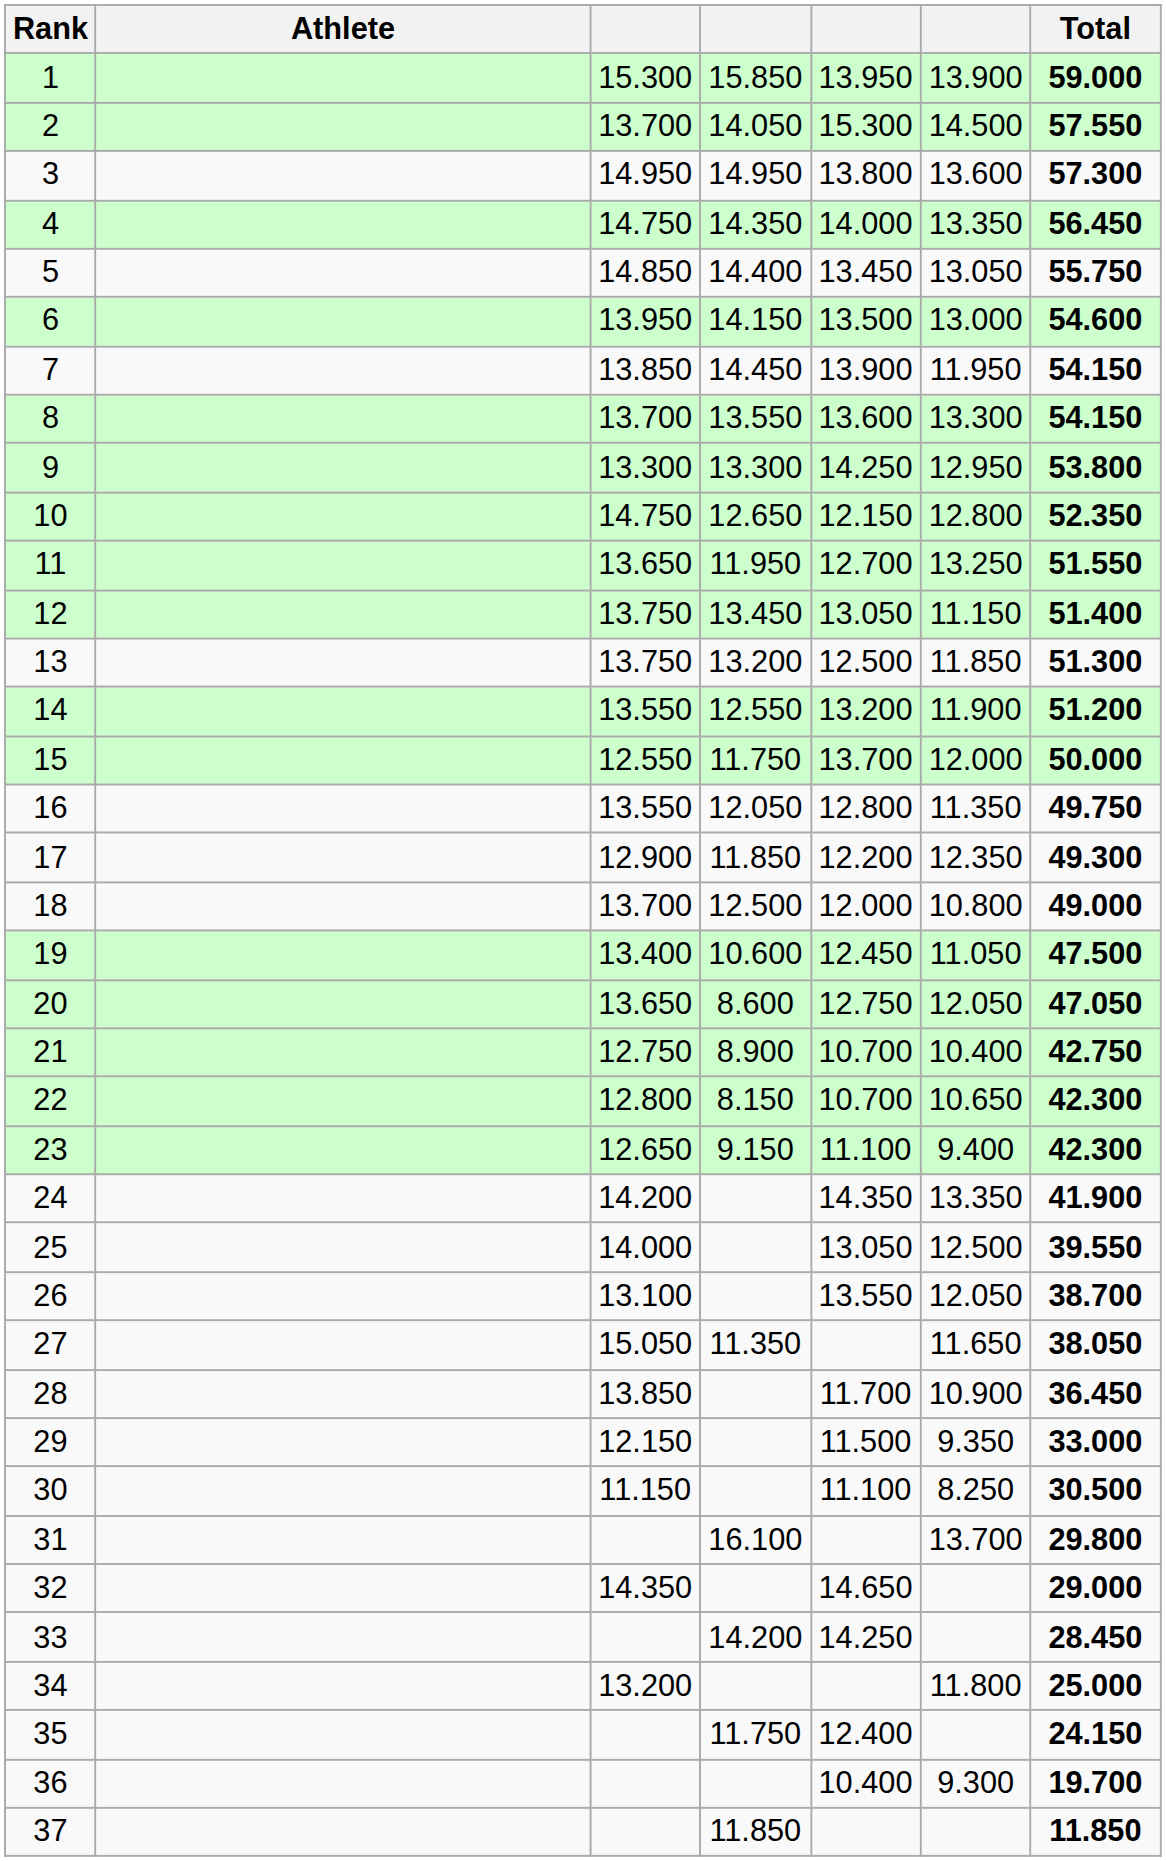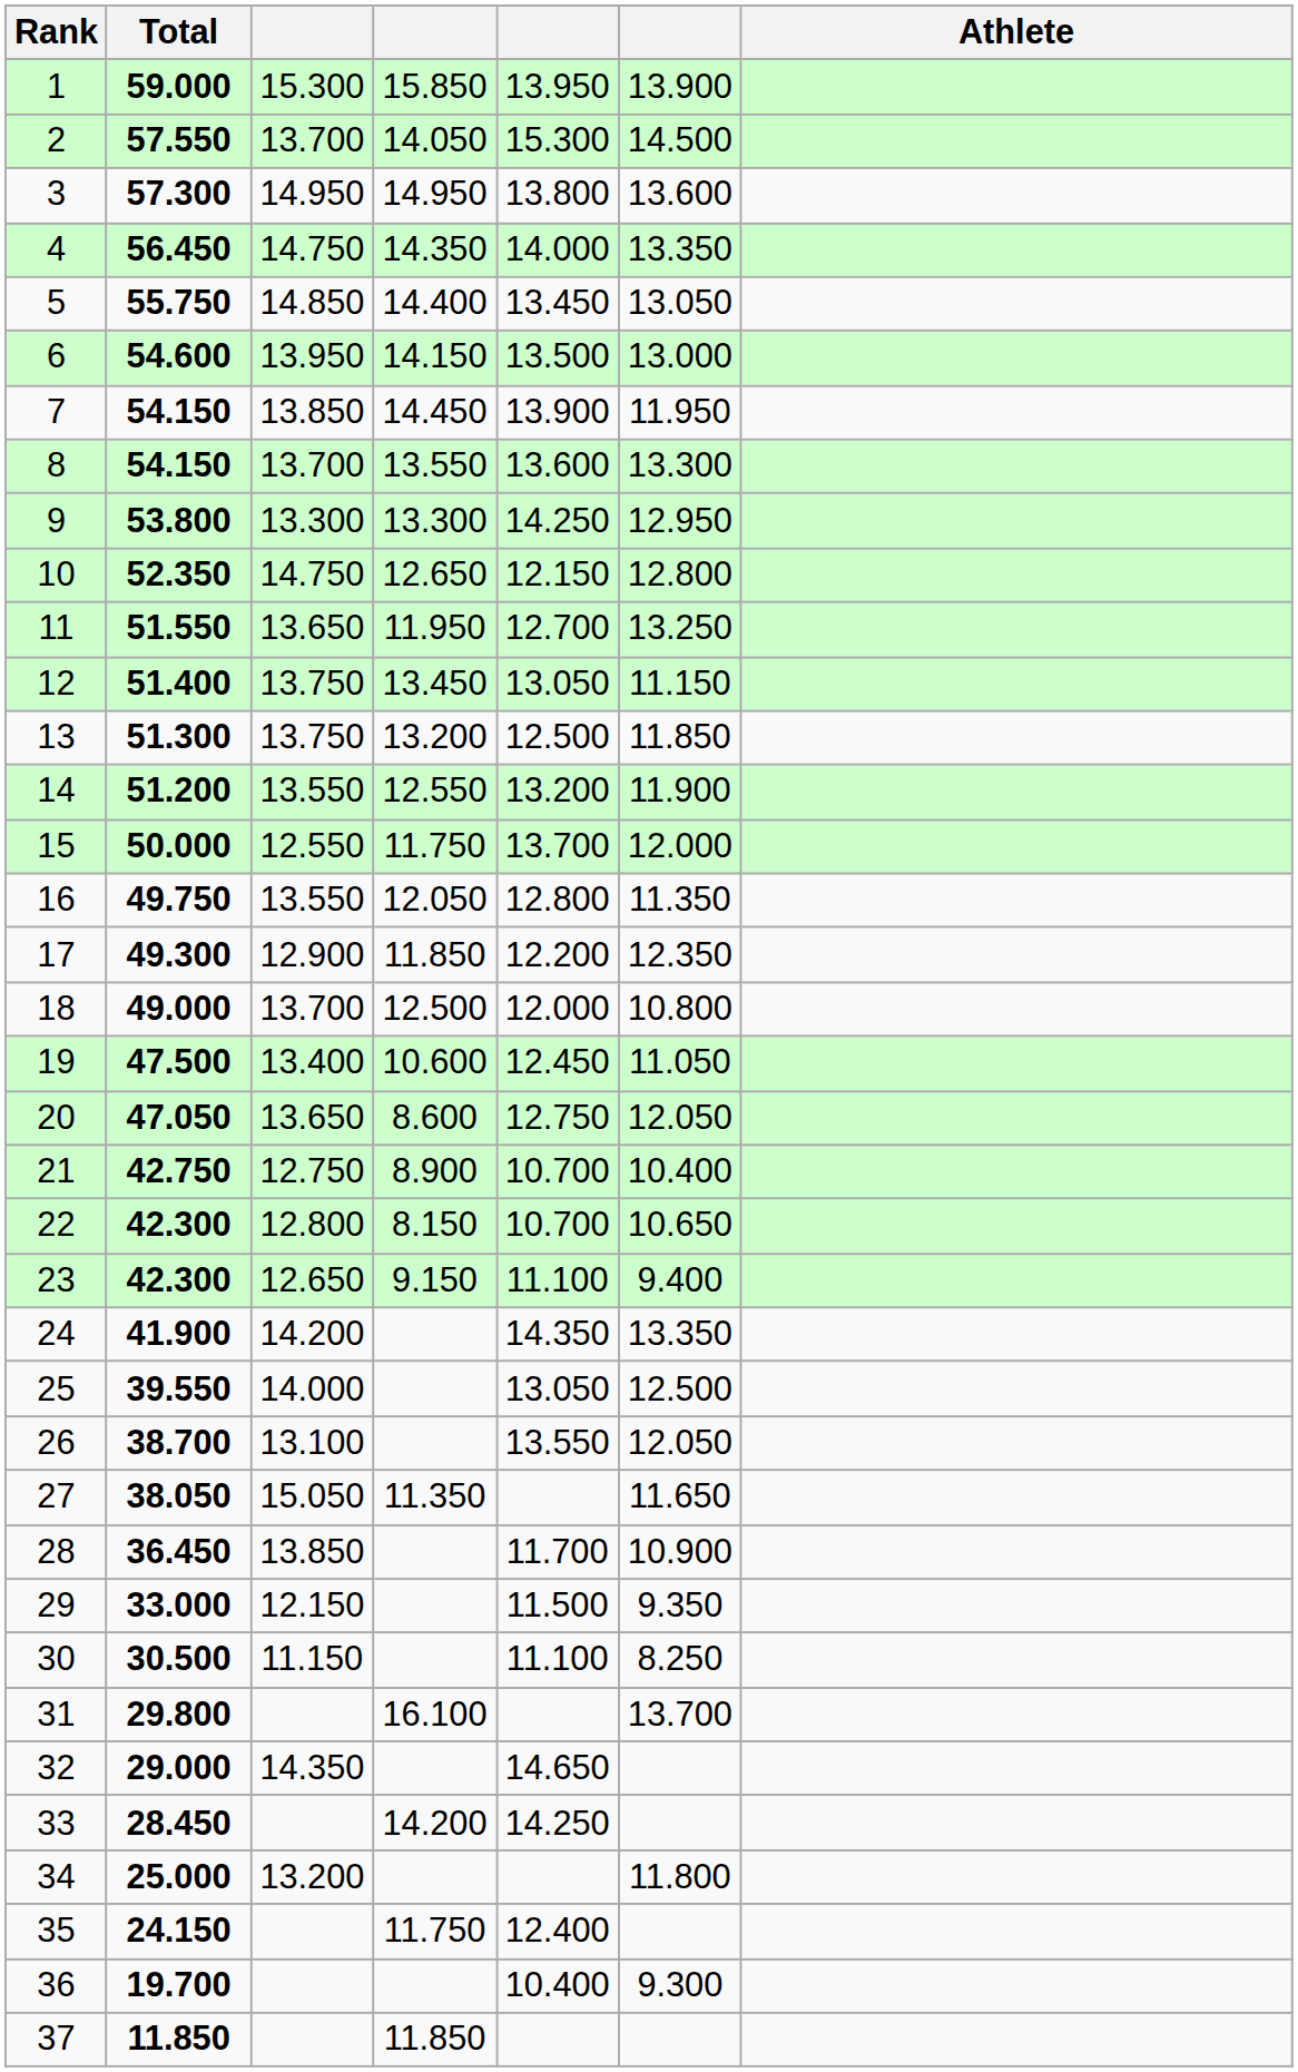columns swapped: Athlete <-> Total
